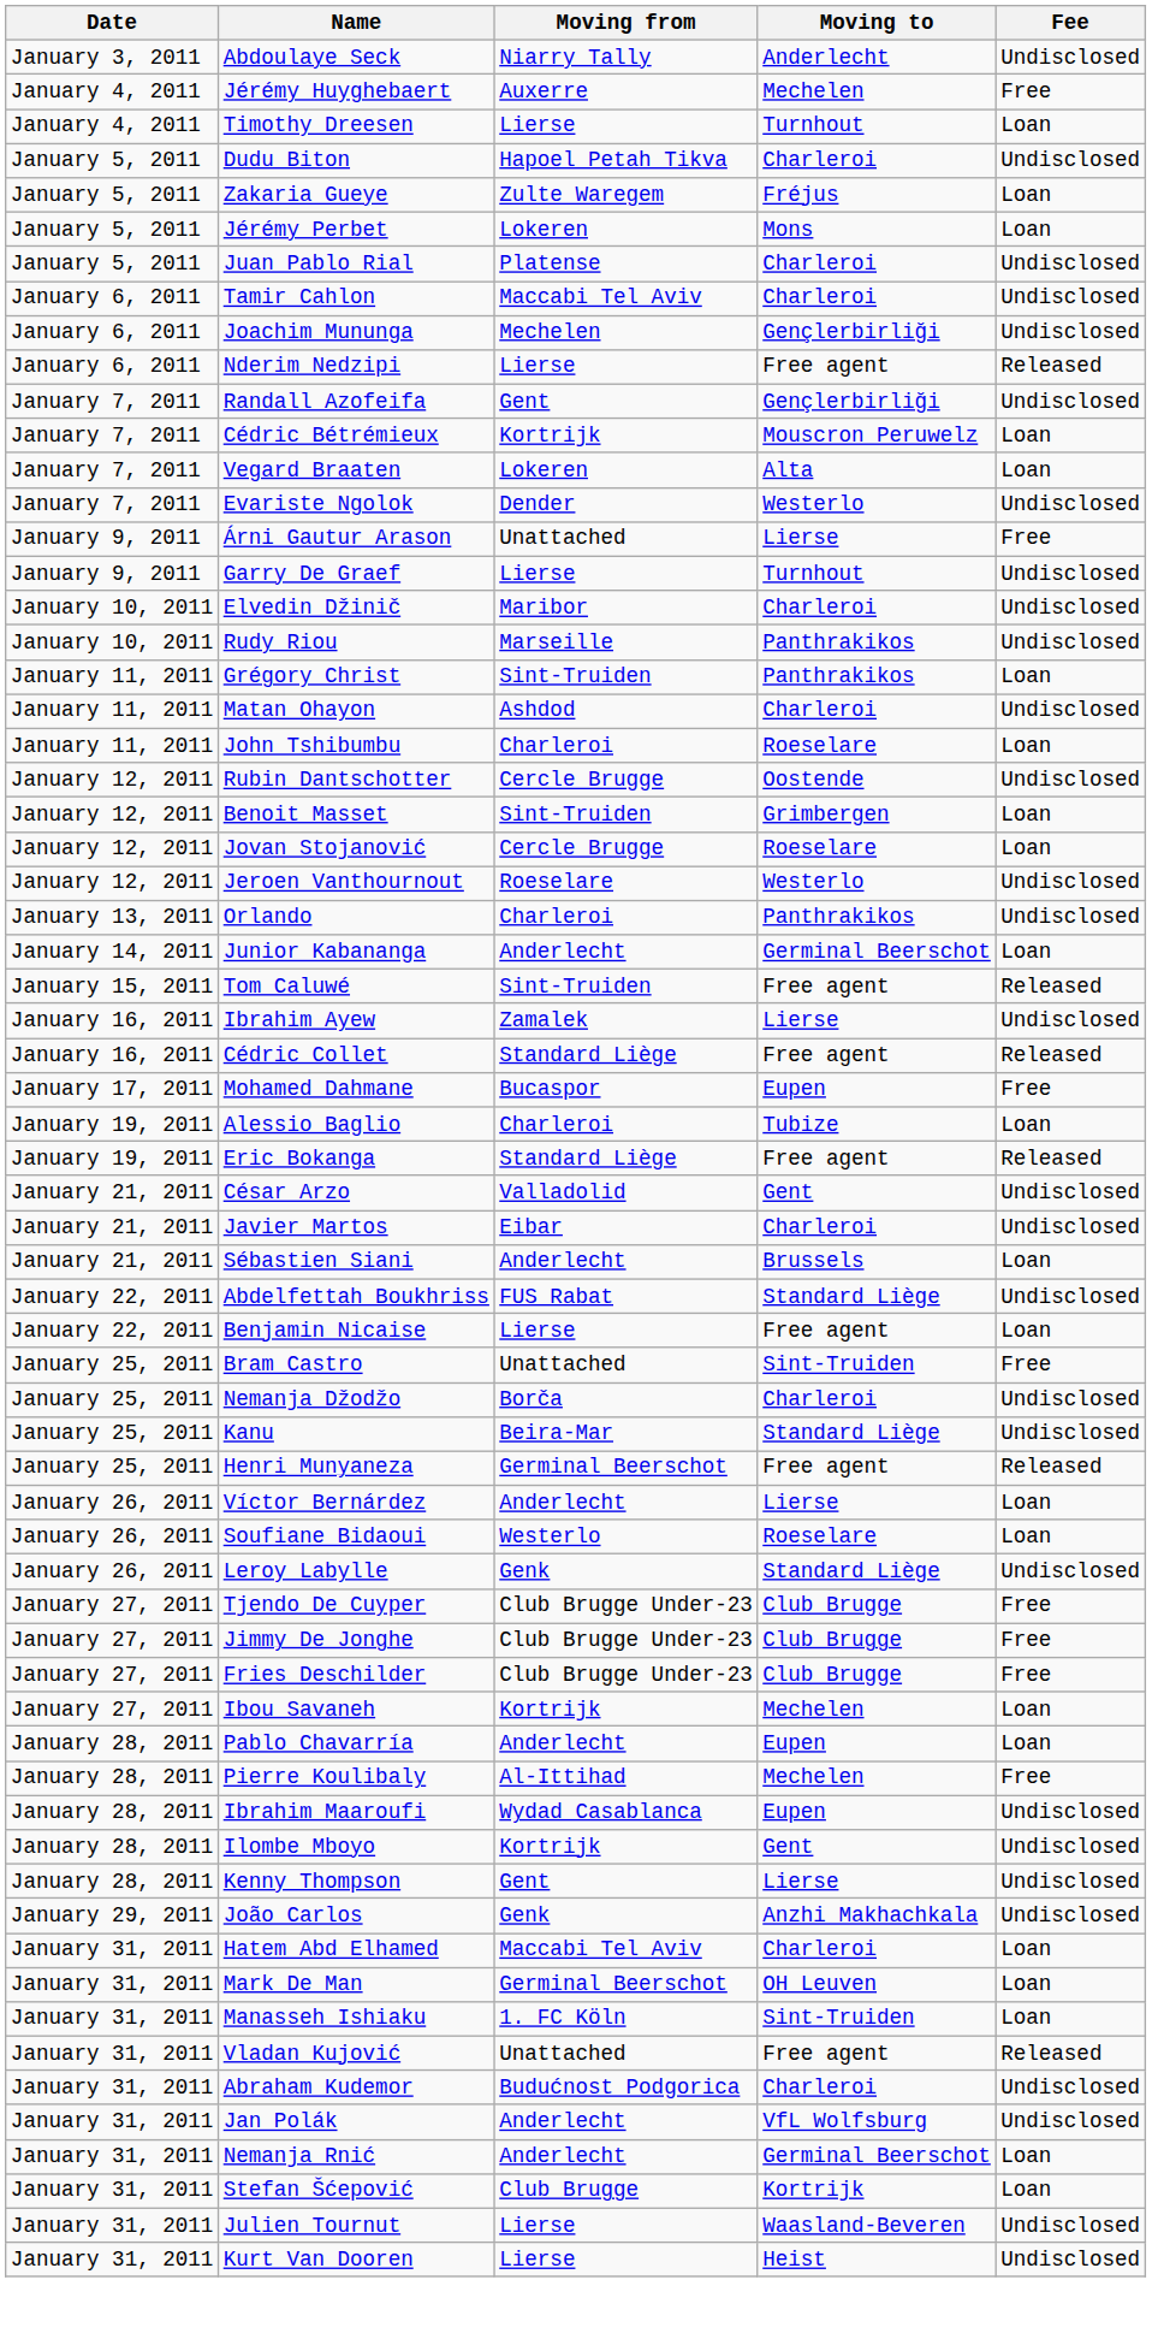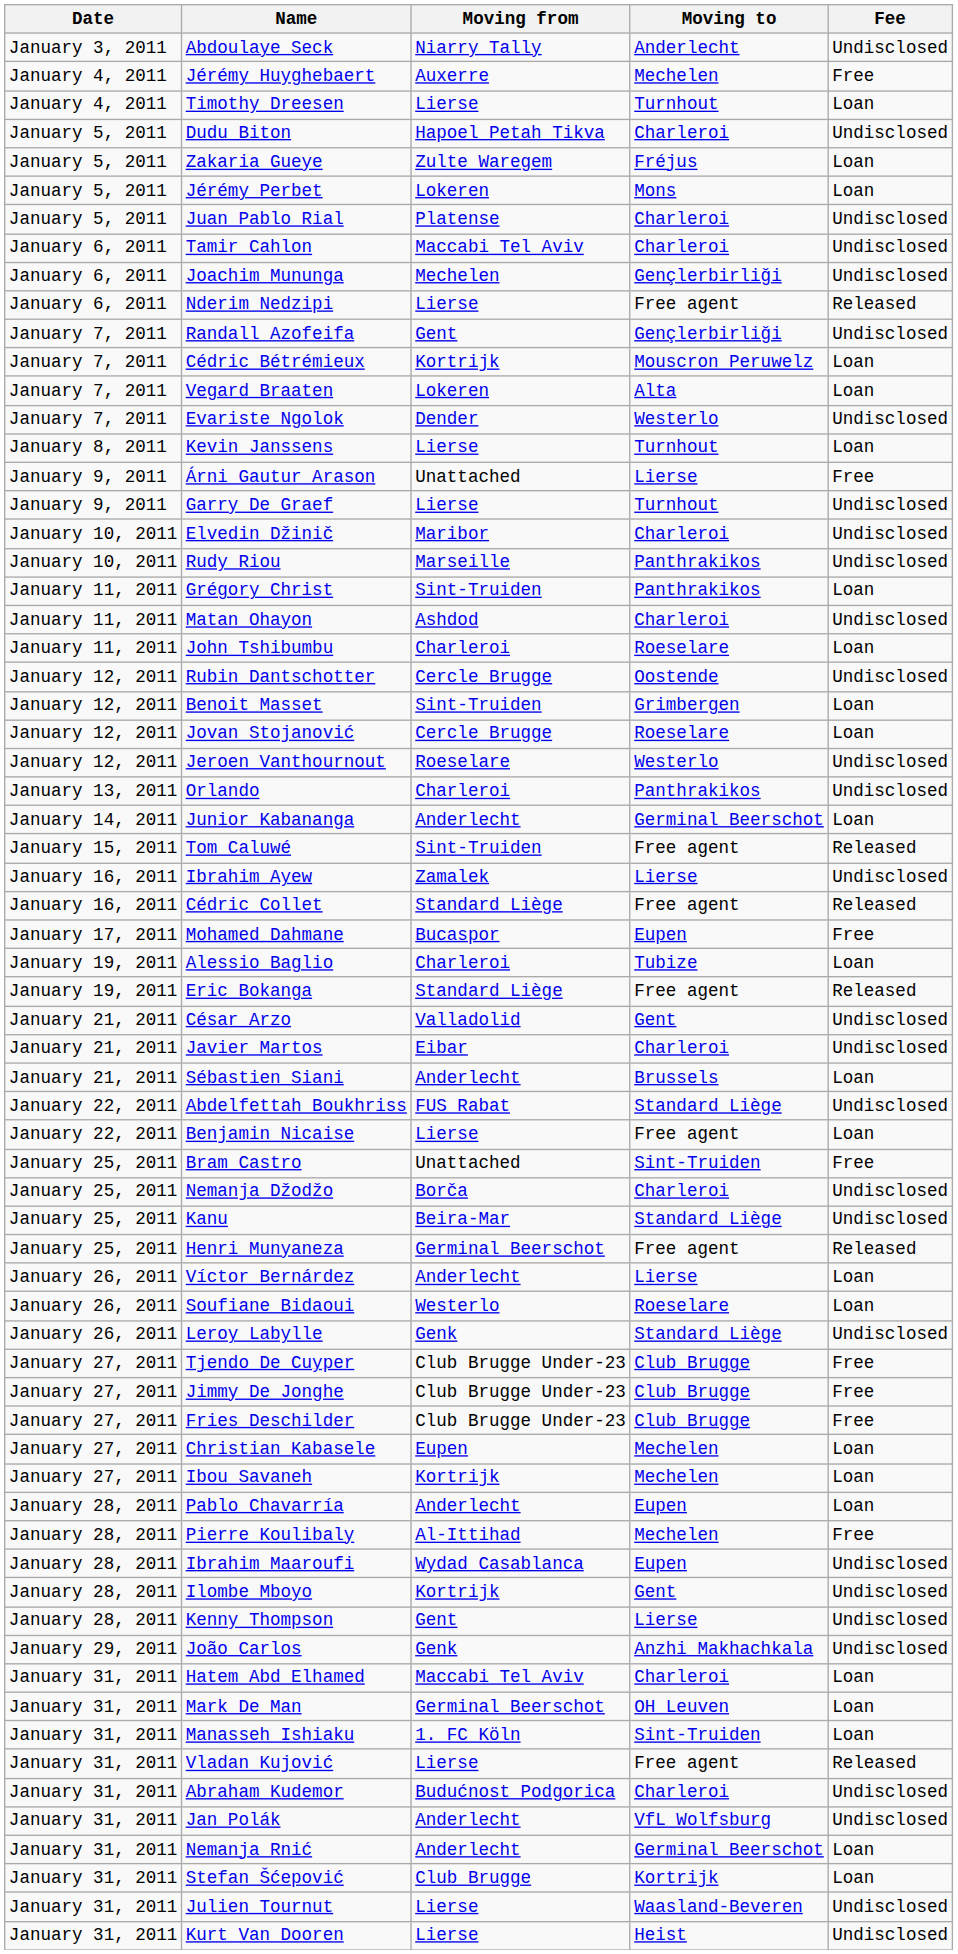+ row: January 8, 2011 | Kevin Janssens | Lierse | Turnhout | Loan
+ row: January 27, 2011 | Christian Kabasele | Eupen | Mechelen | Loan
Vladan Kujović | Moving from: Unattached -> Lierse
